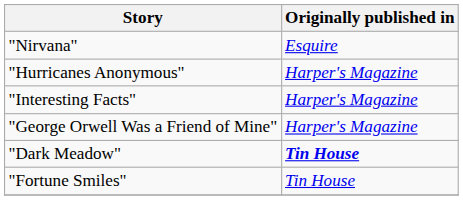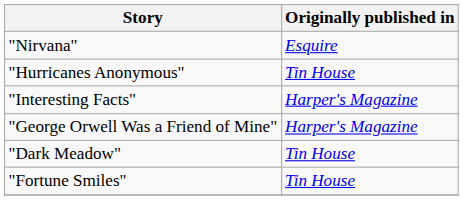"Hurricanes Anonymous" | Originally published in: Harper's Magazine -> Tin House
"Dark Meadow" | Originally published in: bold -> normal
